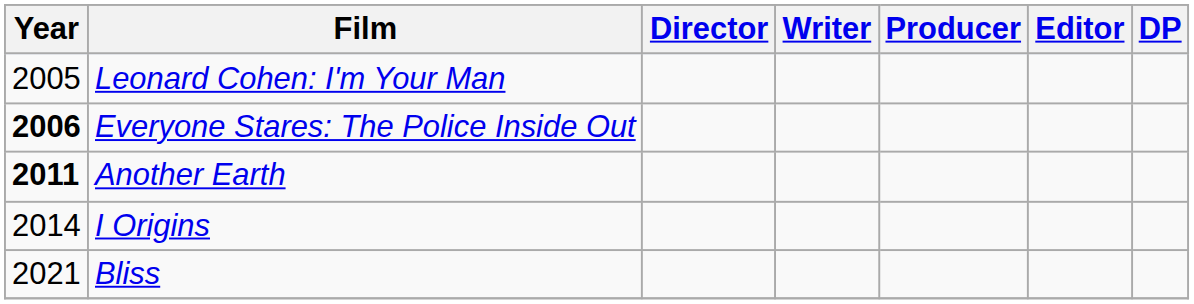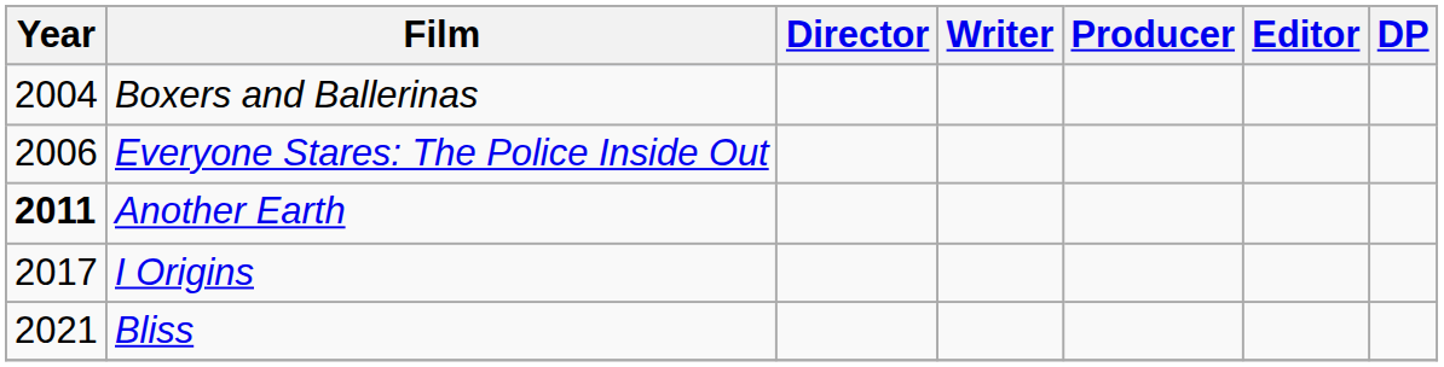+ row: 2004 | Boxers and Ballerinas
- row: 2005 | Leonard Cohen: I'm Your Man
Everyone Stares: The Police Inside Out | Year: bold -> normal
I Origins | Year: 2014 -> 2017
